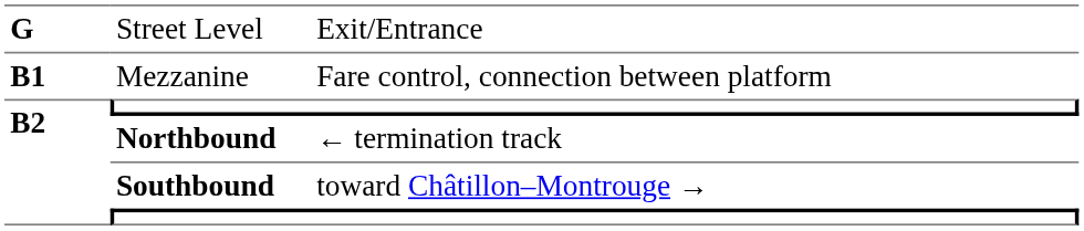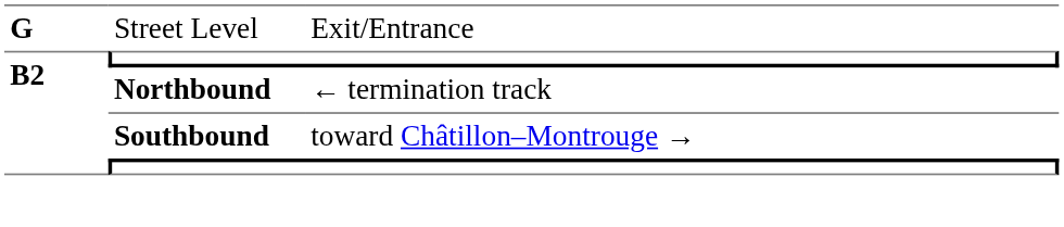- row: B1 | Mezzanine | Fare control, connection between platform
